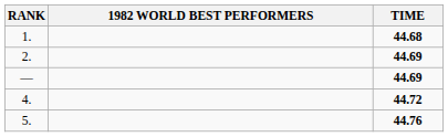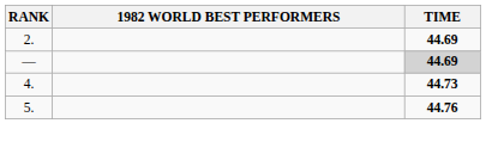- row: 1. | 44.68
— | TIME: no background -> lightgrey background
4. | TIME: 44.72 -> 44.73
